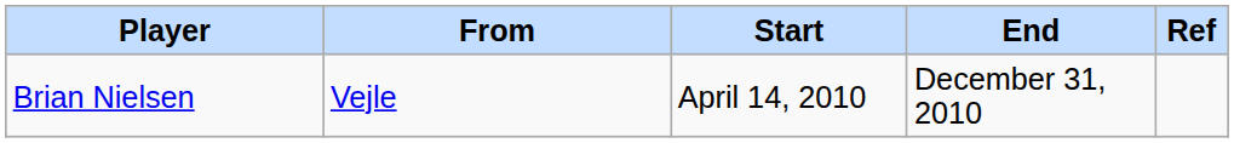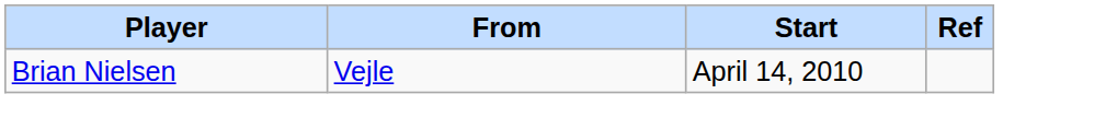- column: End | December 31, 2010
